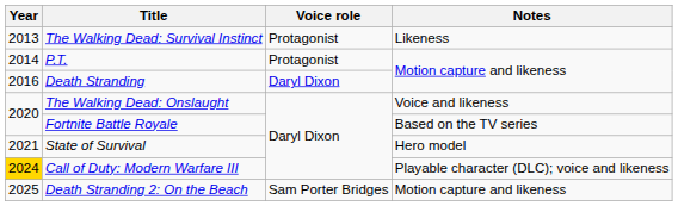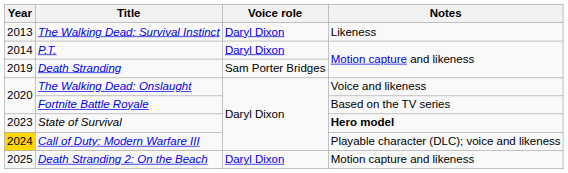The Walking Dead: Survival Instinct | Voice role: Protagonist -> Daryl Dixon
P.T. | Voice role: Protagonist -> Daryl Dixon
Death Stranding | Year: 2016 -> 2019
Death Stranding | Voice role: Daryl Dixon -> Sam Porter Bridges
State of Survival | Year: 2021 -> 2023
State of Survival | Notes: normal -> bold
Death Stranding 2: On the Beach | Voice role: Sam Porter Bridges -> Daryl Dixon
